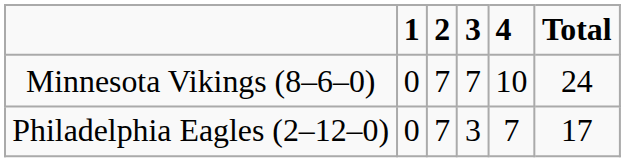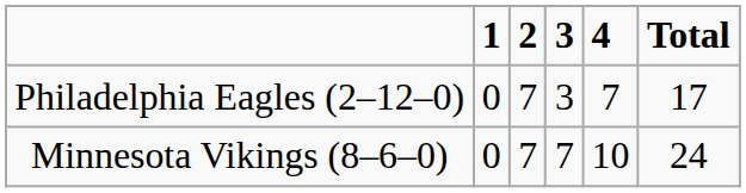rows swapped: Minnesota Vikings (8–6–0) <-> Philadelphia Eagles (2–12–0)
